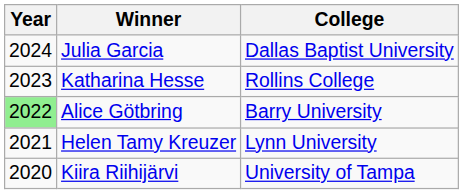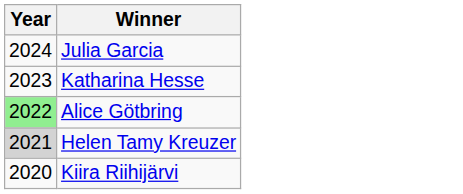- column: College | Dallas Baptist University | Rollins College | Barry University | Lynn University | University of Tampa
Helen Tamy Kreuzer | Year: no background -> lightgrey background
